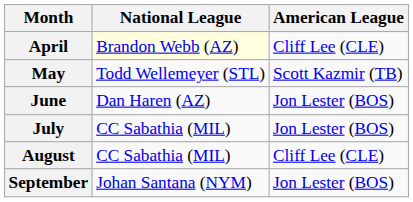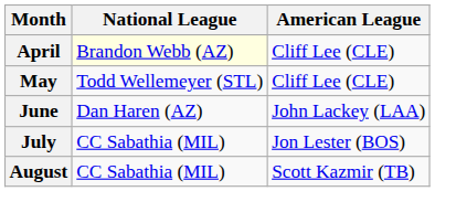May | American League: Scott Kazmir (TB) -> Cliff Lee (CLE)
June | American League: Jon Lester (BOS) -> John Lackey (LAA)
August | American League: Cliff Lee (CLE) -> Scott Kazmir (TB)
- row: September | Johan Santana (NYM) | Jon Lester (BOS)
